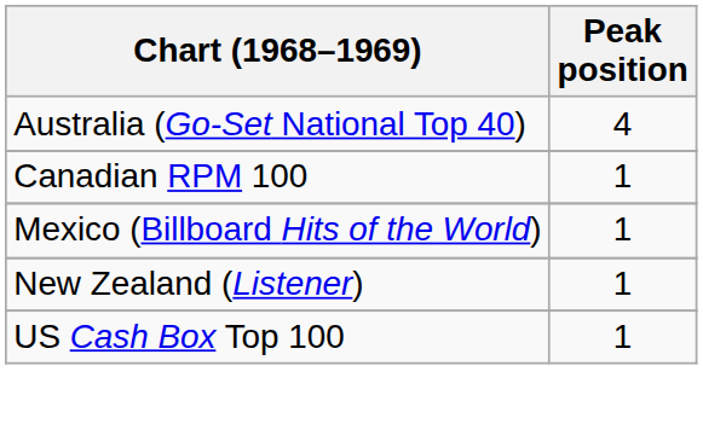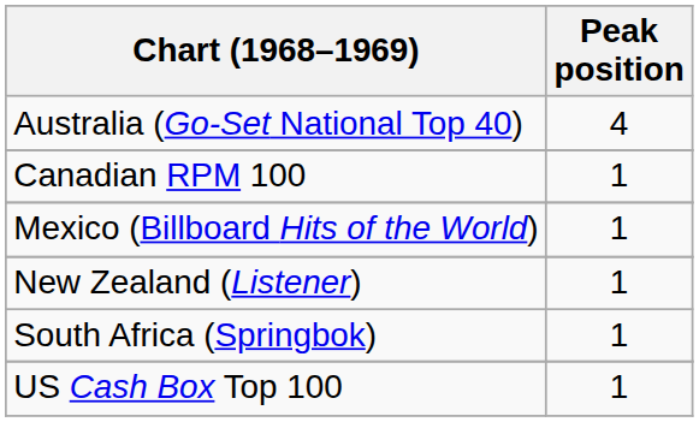+ row: South Africa (Springbok) | 1
